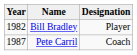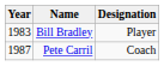Bill Bradley | Year: 1982 -> 1983
